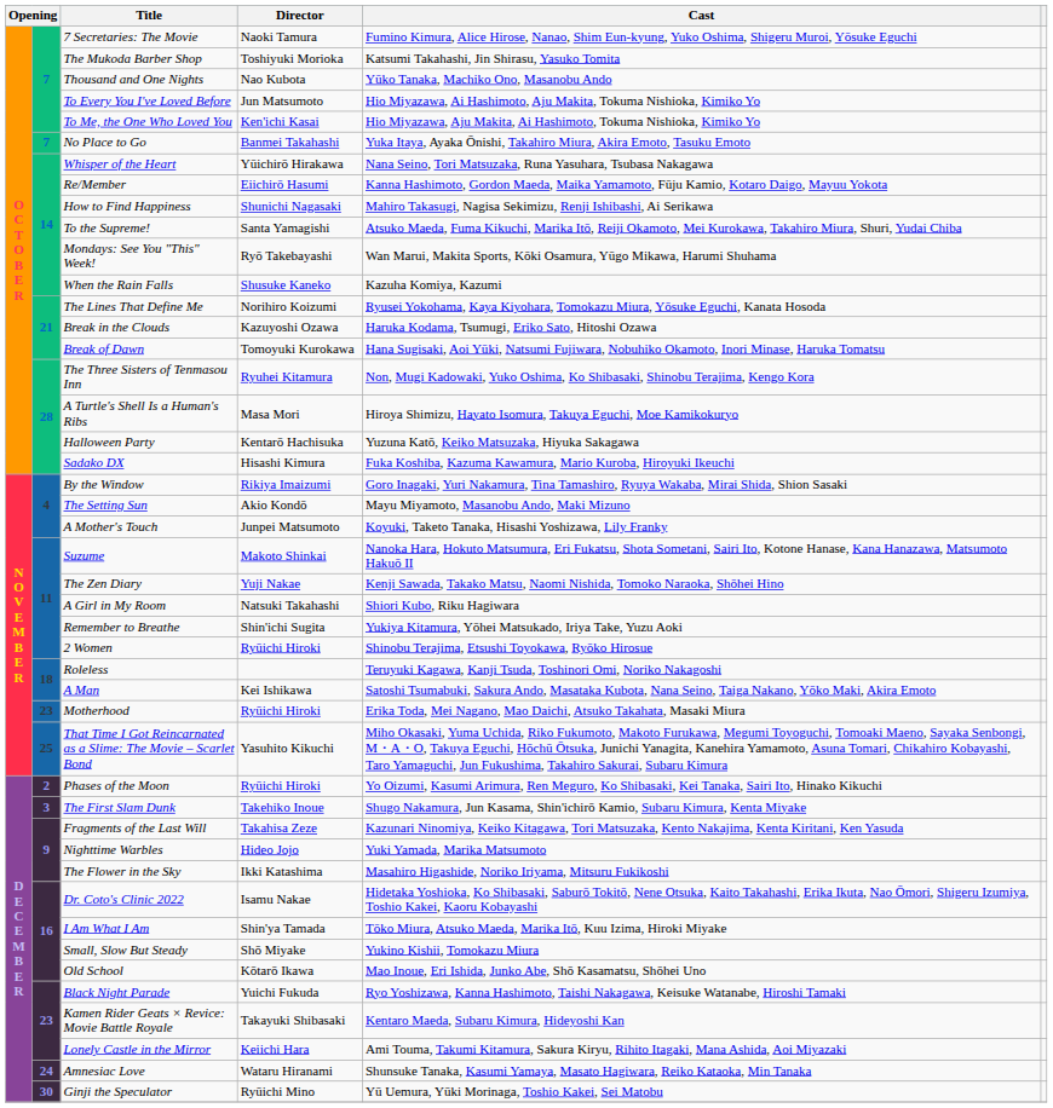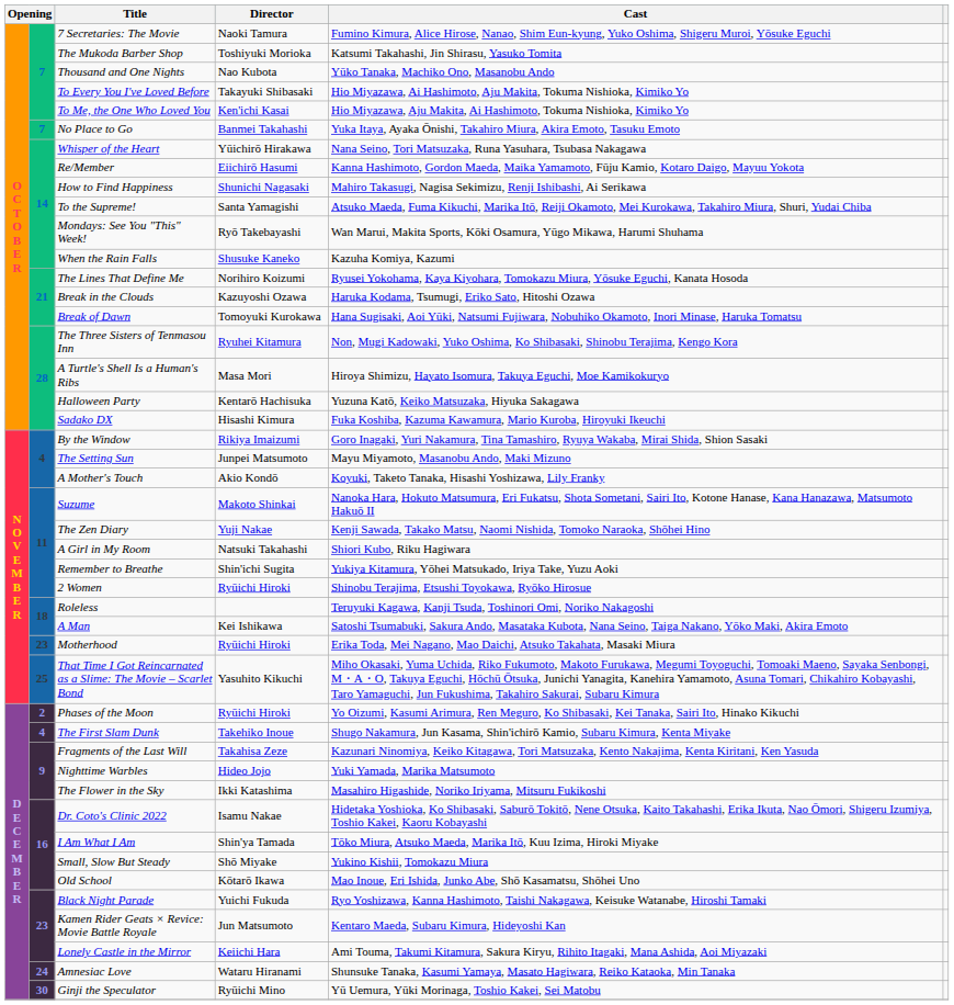To Every You I've Loved Before | Director: Jun Matsumoto -> Takayuki Shibasaki
The Setting Sun | Director: Akio Kondō -> Junpei Matsumoto
A Mother's Touch | Director: Junpei Matsumoto -> Akio Kondō
The First Slam Dunk | column 2: 3 -> 4
Kamen Rider Geats × Revice: Movie Battle Royale | Director: Takayuki Shibasaki -> Jun Matsumoto
